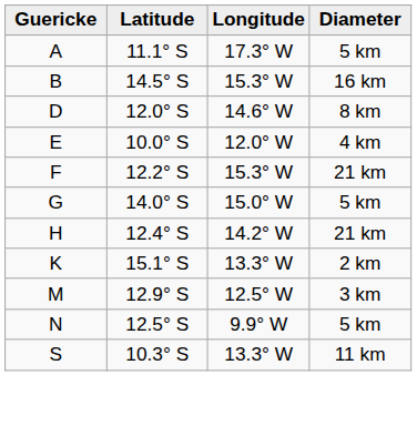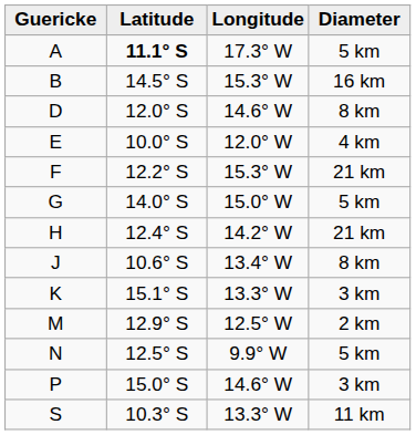A | Latitude: normal -> bold
+ row: J | 10.6° S | 13.4° W | 8 km
K | Diameter: 2 km -> 3 km
M | Diameter: 3 km -> 2 km
+ row: P | 15.0° S | 14.6° W | 3 km
